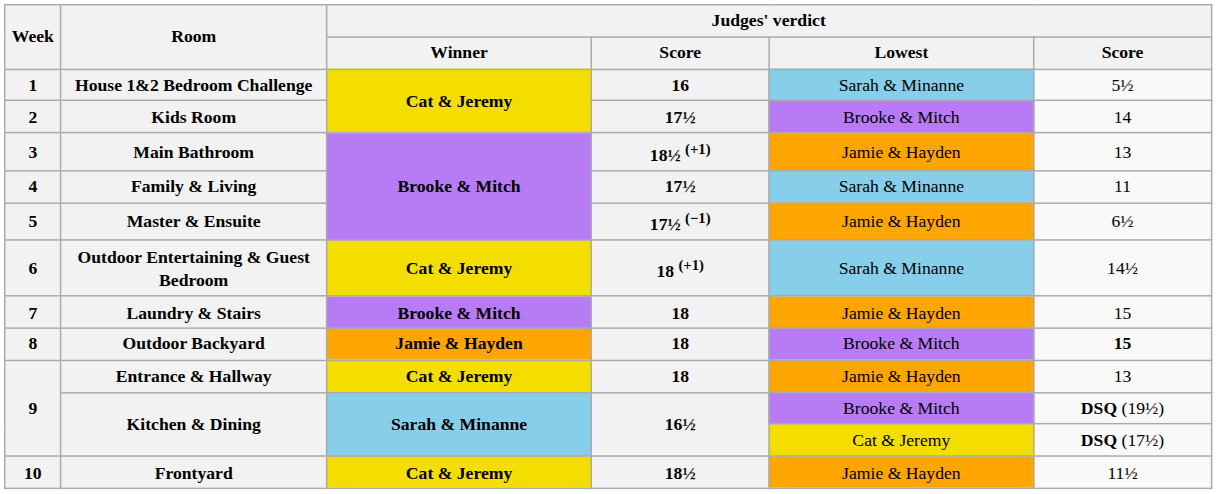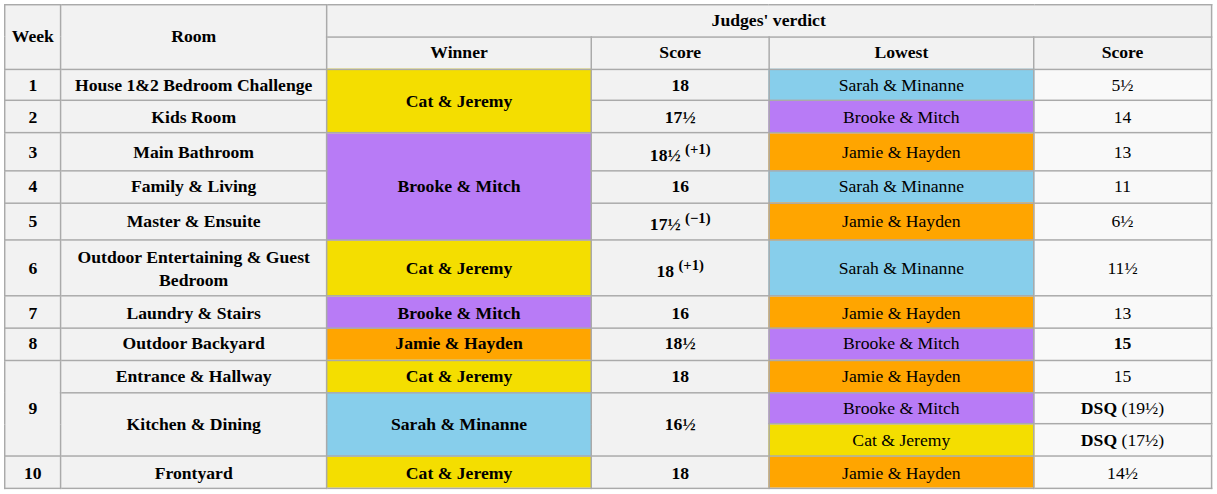House 1&2 Bedroom Challenge | column 4: 16 -> 18
Family & Living | column 4: 17½ -> 16
Outdoor Entertaining & Guest Bedroom | column 6: 14½ -> 11½
Laundry & Stairs | column 4: 18 -> 16
Laundry & Stairs | column 6: 15 -> 13
Outdoor Backyard | column 4: 18 -> 18½
Entrance & Hallway | column 6: 13 -> 15
Frontyard | column 4: 18½ -> 18
Frontyard | column 6: 11½ -> 14½
